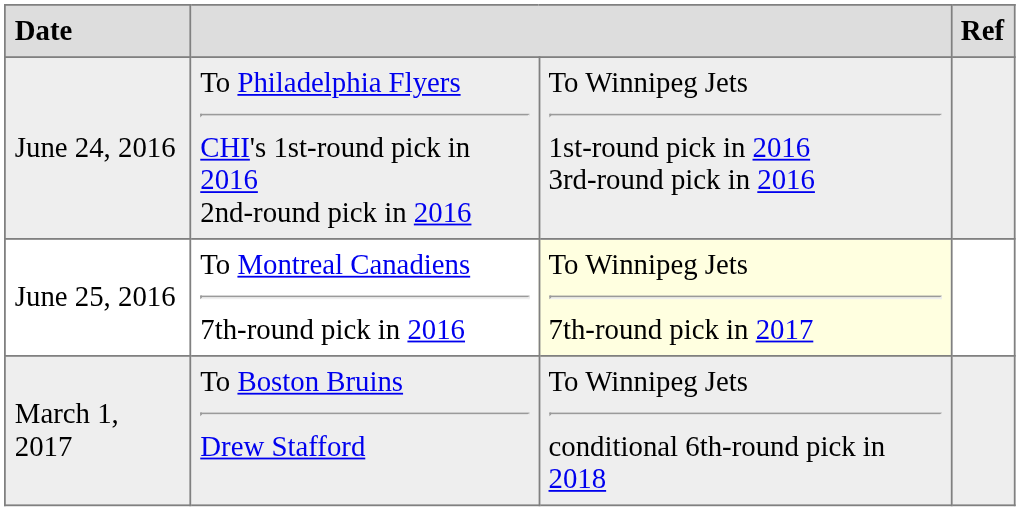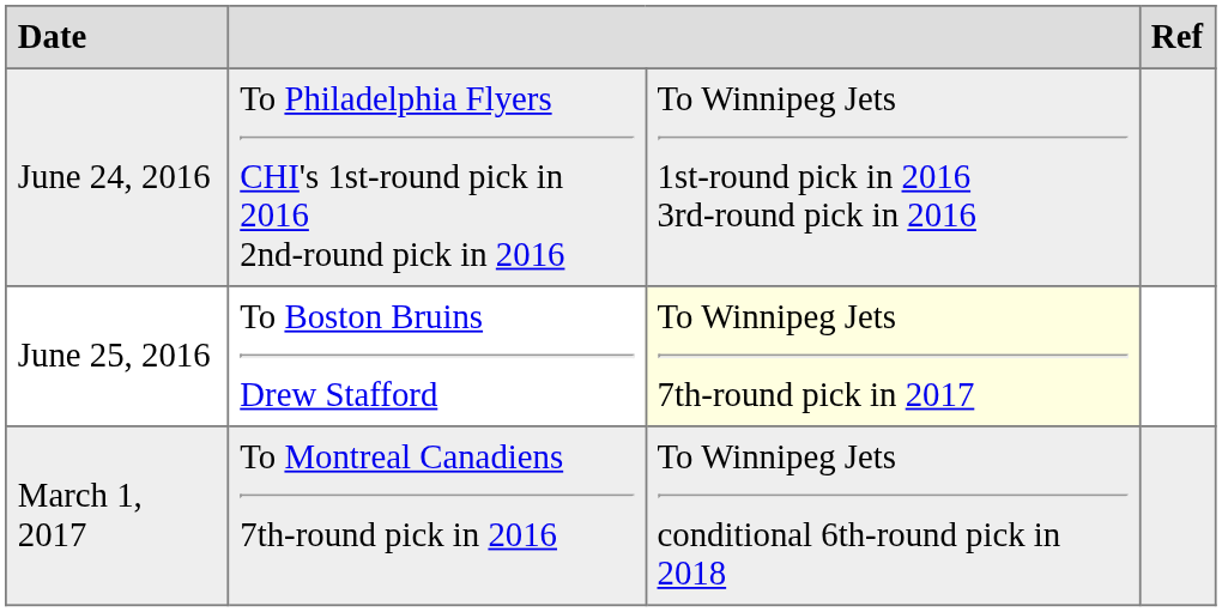June 25, 2016 | column 2: To Montreal Canadiens 7th-round pick in 2016 -> To Boston Bruins Drew Stafford
March 1, 2017 | column 2: To Boston Bruins Drew Stafford -> To Montreal Canadiens 7th-round pick in 2016
